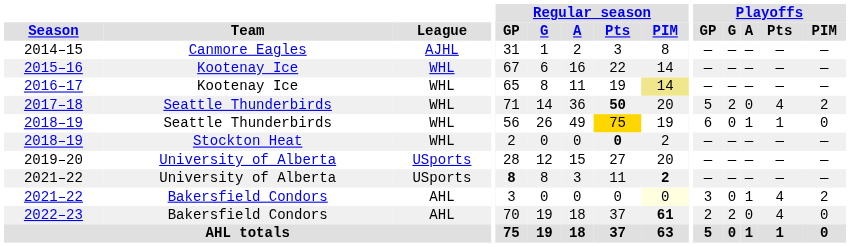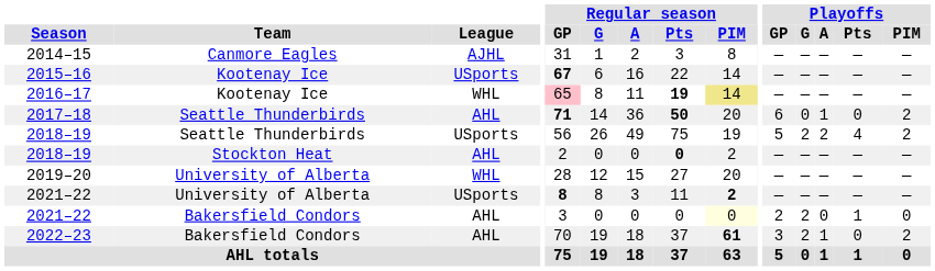2015–16 | League: WHL -> USports
2015–16 | Regular season / GP: normal -> bold
2016–17 | Regular season / GP: no background -> pink background
2016–17 | Regular season / Pts: normal -> bold
2017–18 | League: WHL -> AHL
2017–18 | Regular season / GP: normal -> bold
2017–18 | Playoffs / GP: 5 -> 6
2017–18 | Playoffs / G: 2 -> 0
2017–18 | Playoffs / A: 0 -> 1
2017–18 | Playoffs / Pts: 4 -> 0
2018–19 / Seattle Thunderbirds | League: WHL -> USports
2018–19 / Seattle Thunderbirds | Regular season / Pts: gold background -> no background
2018–19 / Seattle Thunderbirds | Playoffs / GP: 6 -> 5
2018–19 / Seattle Thunderbirds | Playoffs / G: 0 -> 2
2018–19 / Seattle Thunderbirds | Playoffs / A: 1 -> 2
2018–19 / Seattle Thunderbirds | Playoffs / Pts: 1 -> 4
2018–19 / Seattle Thunderbirds | Playoffs / PIM: 0 -> 2
2018–19 / Stockton Heat | League: WHL -> AHL
2019–20 | League: USports -> WHL
2021–22 / Bakersfield Condors | Playoffs / GP: 3 -> 2
2021–22 / Bakersfield Condors | Playoffs / G: 0 -> 2
2021–22 / Bakersfield Condors | Playoffs / A: 1 -> 0
2021–22 / Bakersfield Condors | Playoffs / Pts: 4 -> 1
2021–22 / Bakersfield Condors | Playoffs / PIM: 2 -> 0
2022–23 | Playoffs / GP: 2 -> 3
2022–23 | Playoffs / A: 0 -> 1
2022–23 | Playoffs / Pts: 4 -> 0
2022–23 | Playoffs / PIM: 0 -> 2
